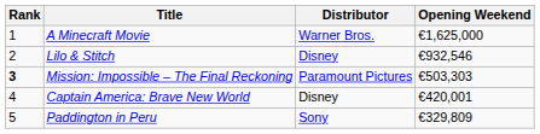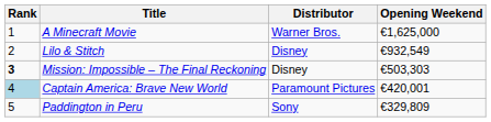Lilo & Stitch | Opening Weekend: €932,546 -> €932,549
Mission: Impossible – The Final Reckoning | Distributor: Paramount Pictures -> Disney
Captain America: Brave New World | Rank: no background -> lightblue background
Captain America: Brave New World | Distributor: Disney -> Paramount Pictures
